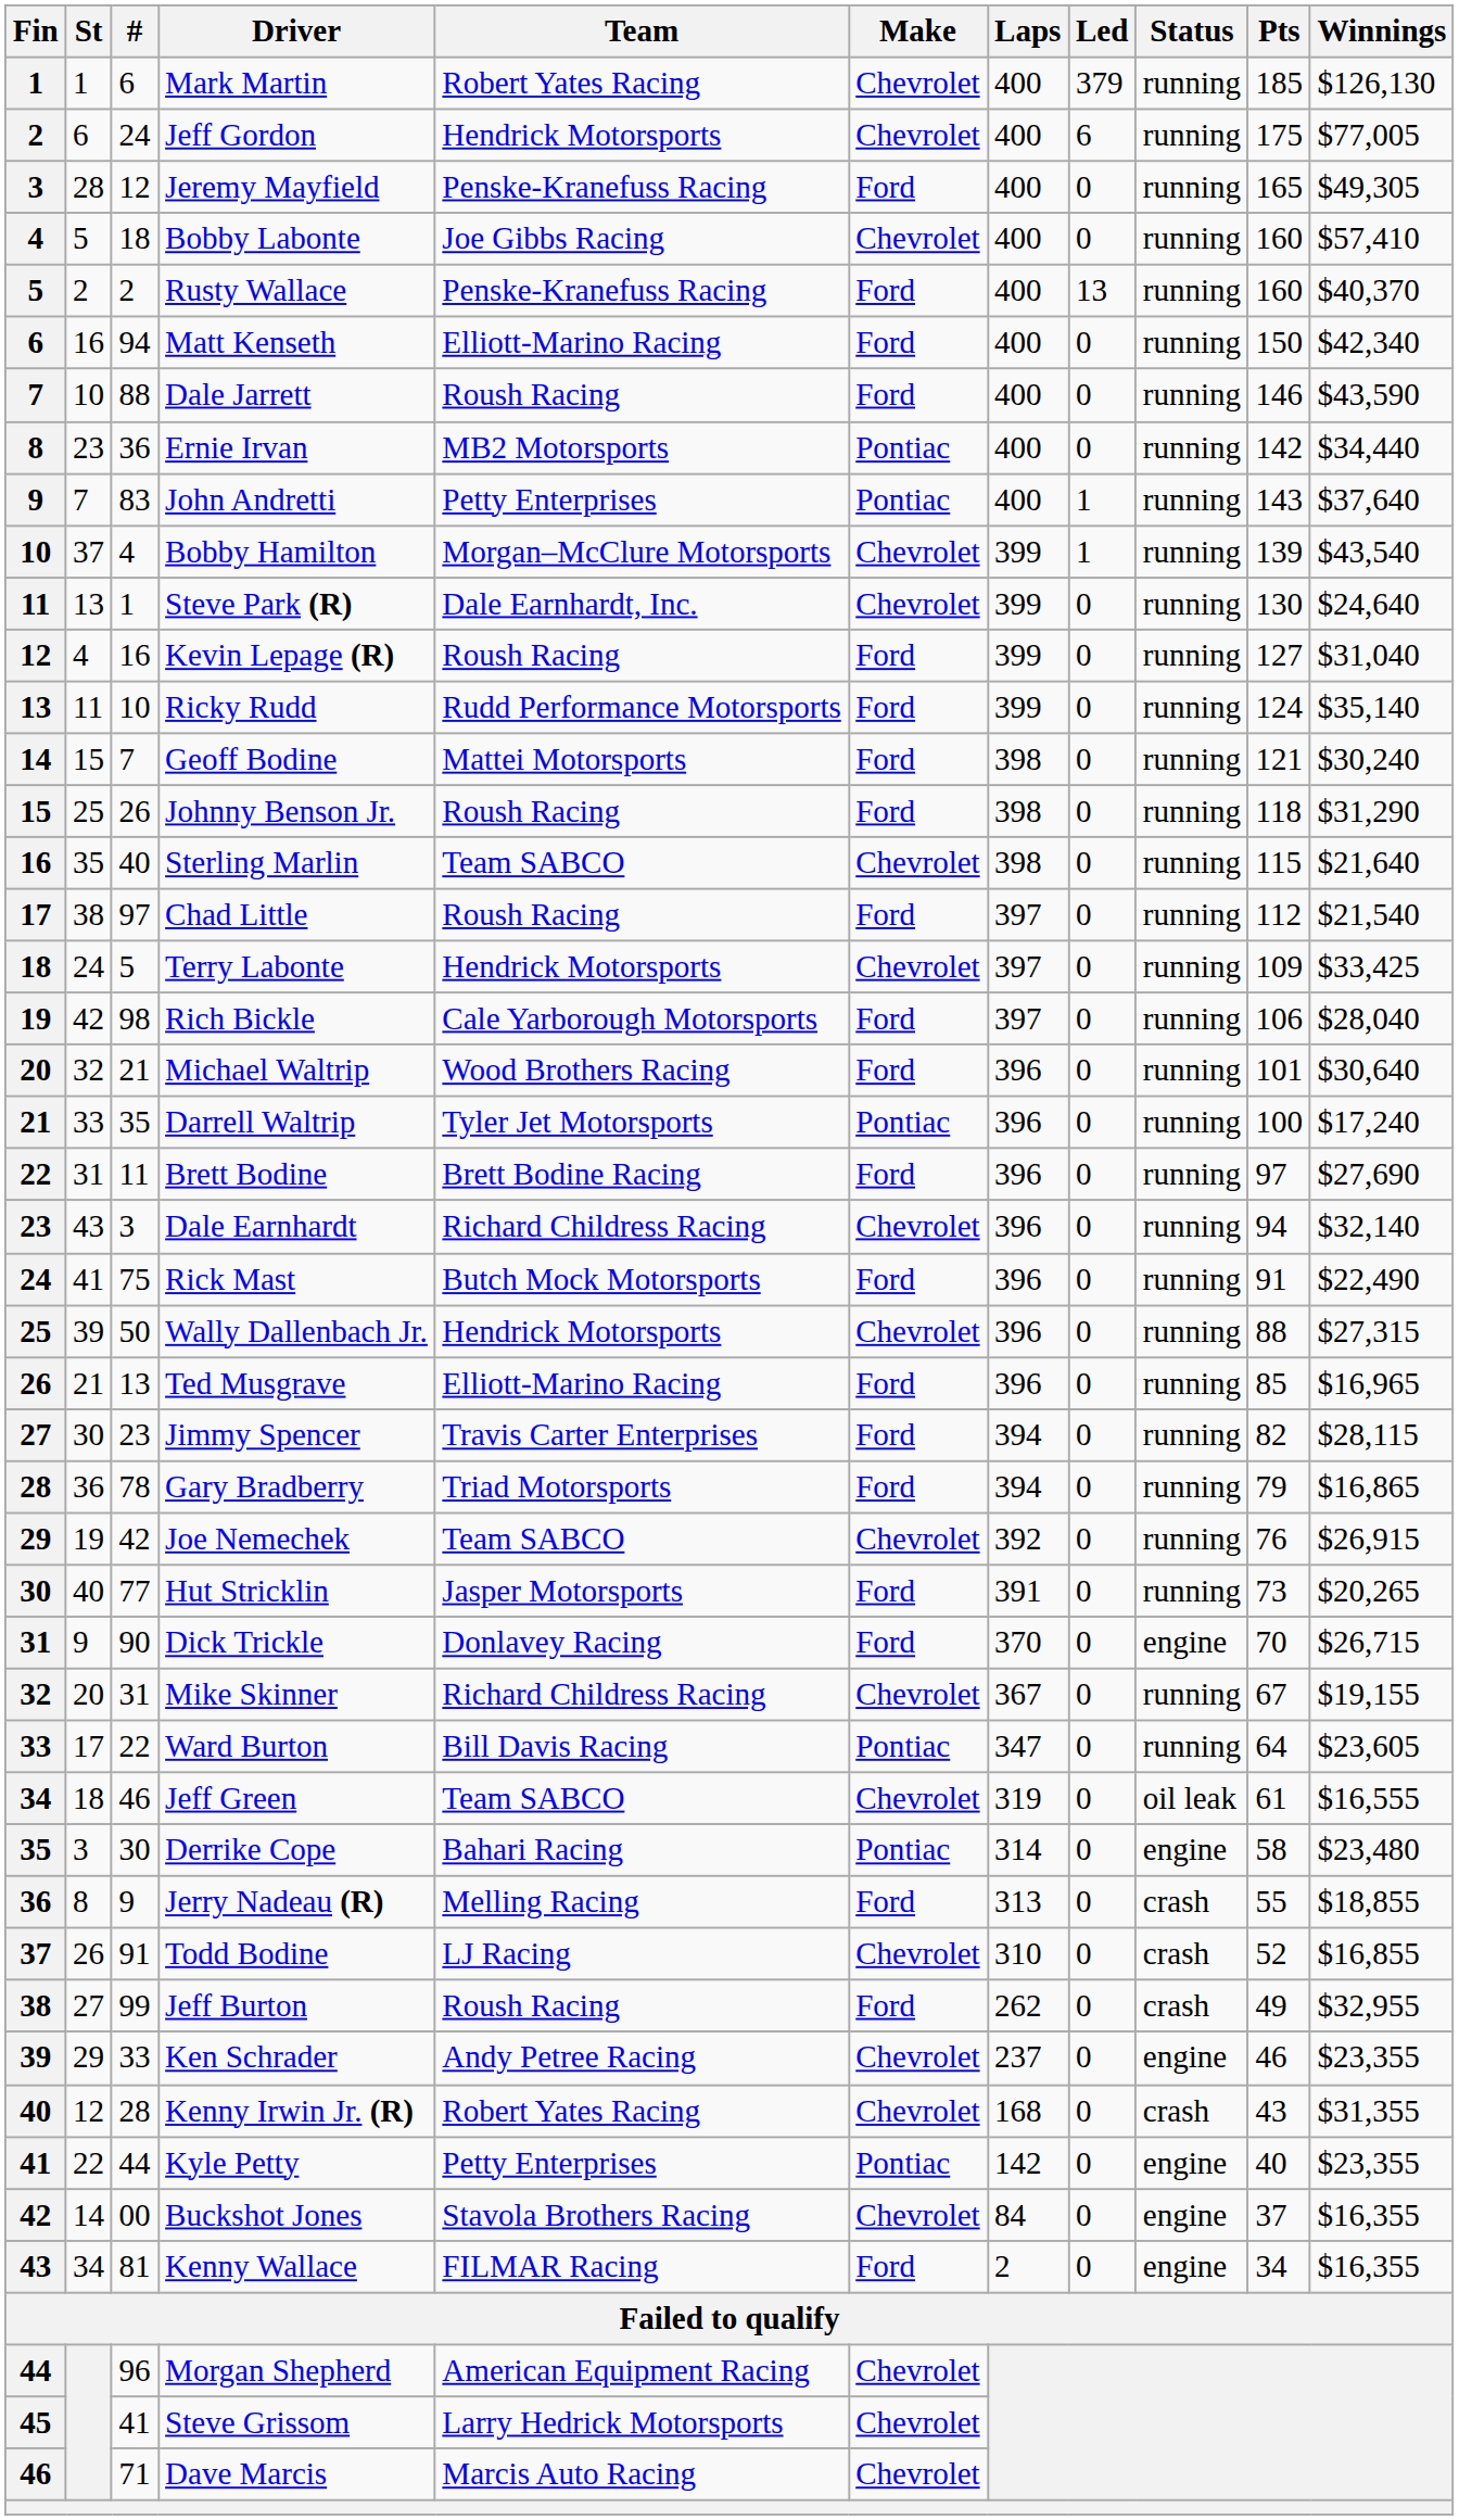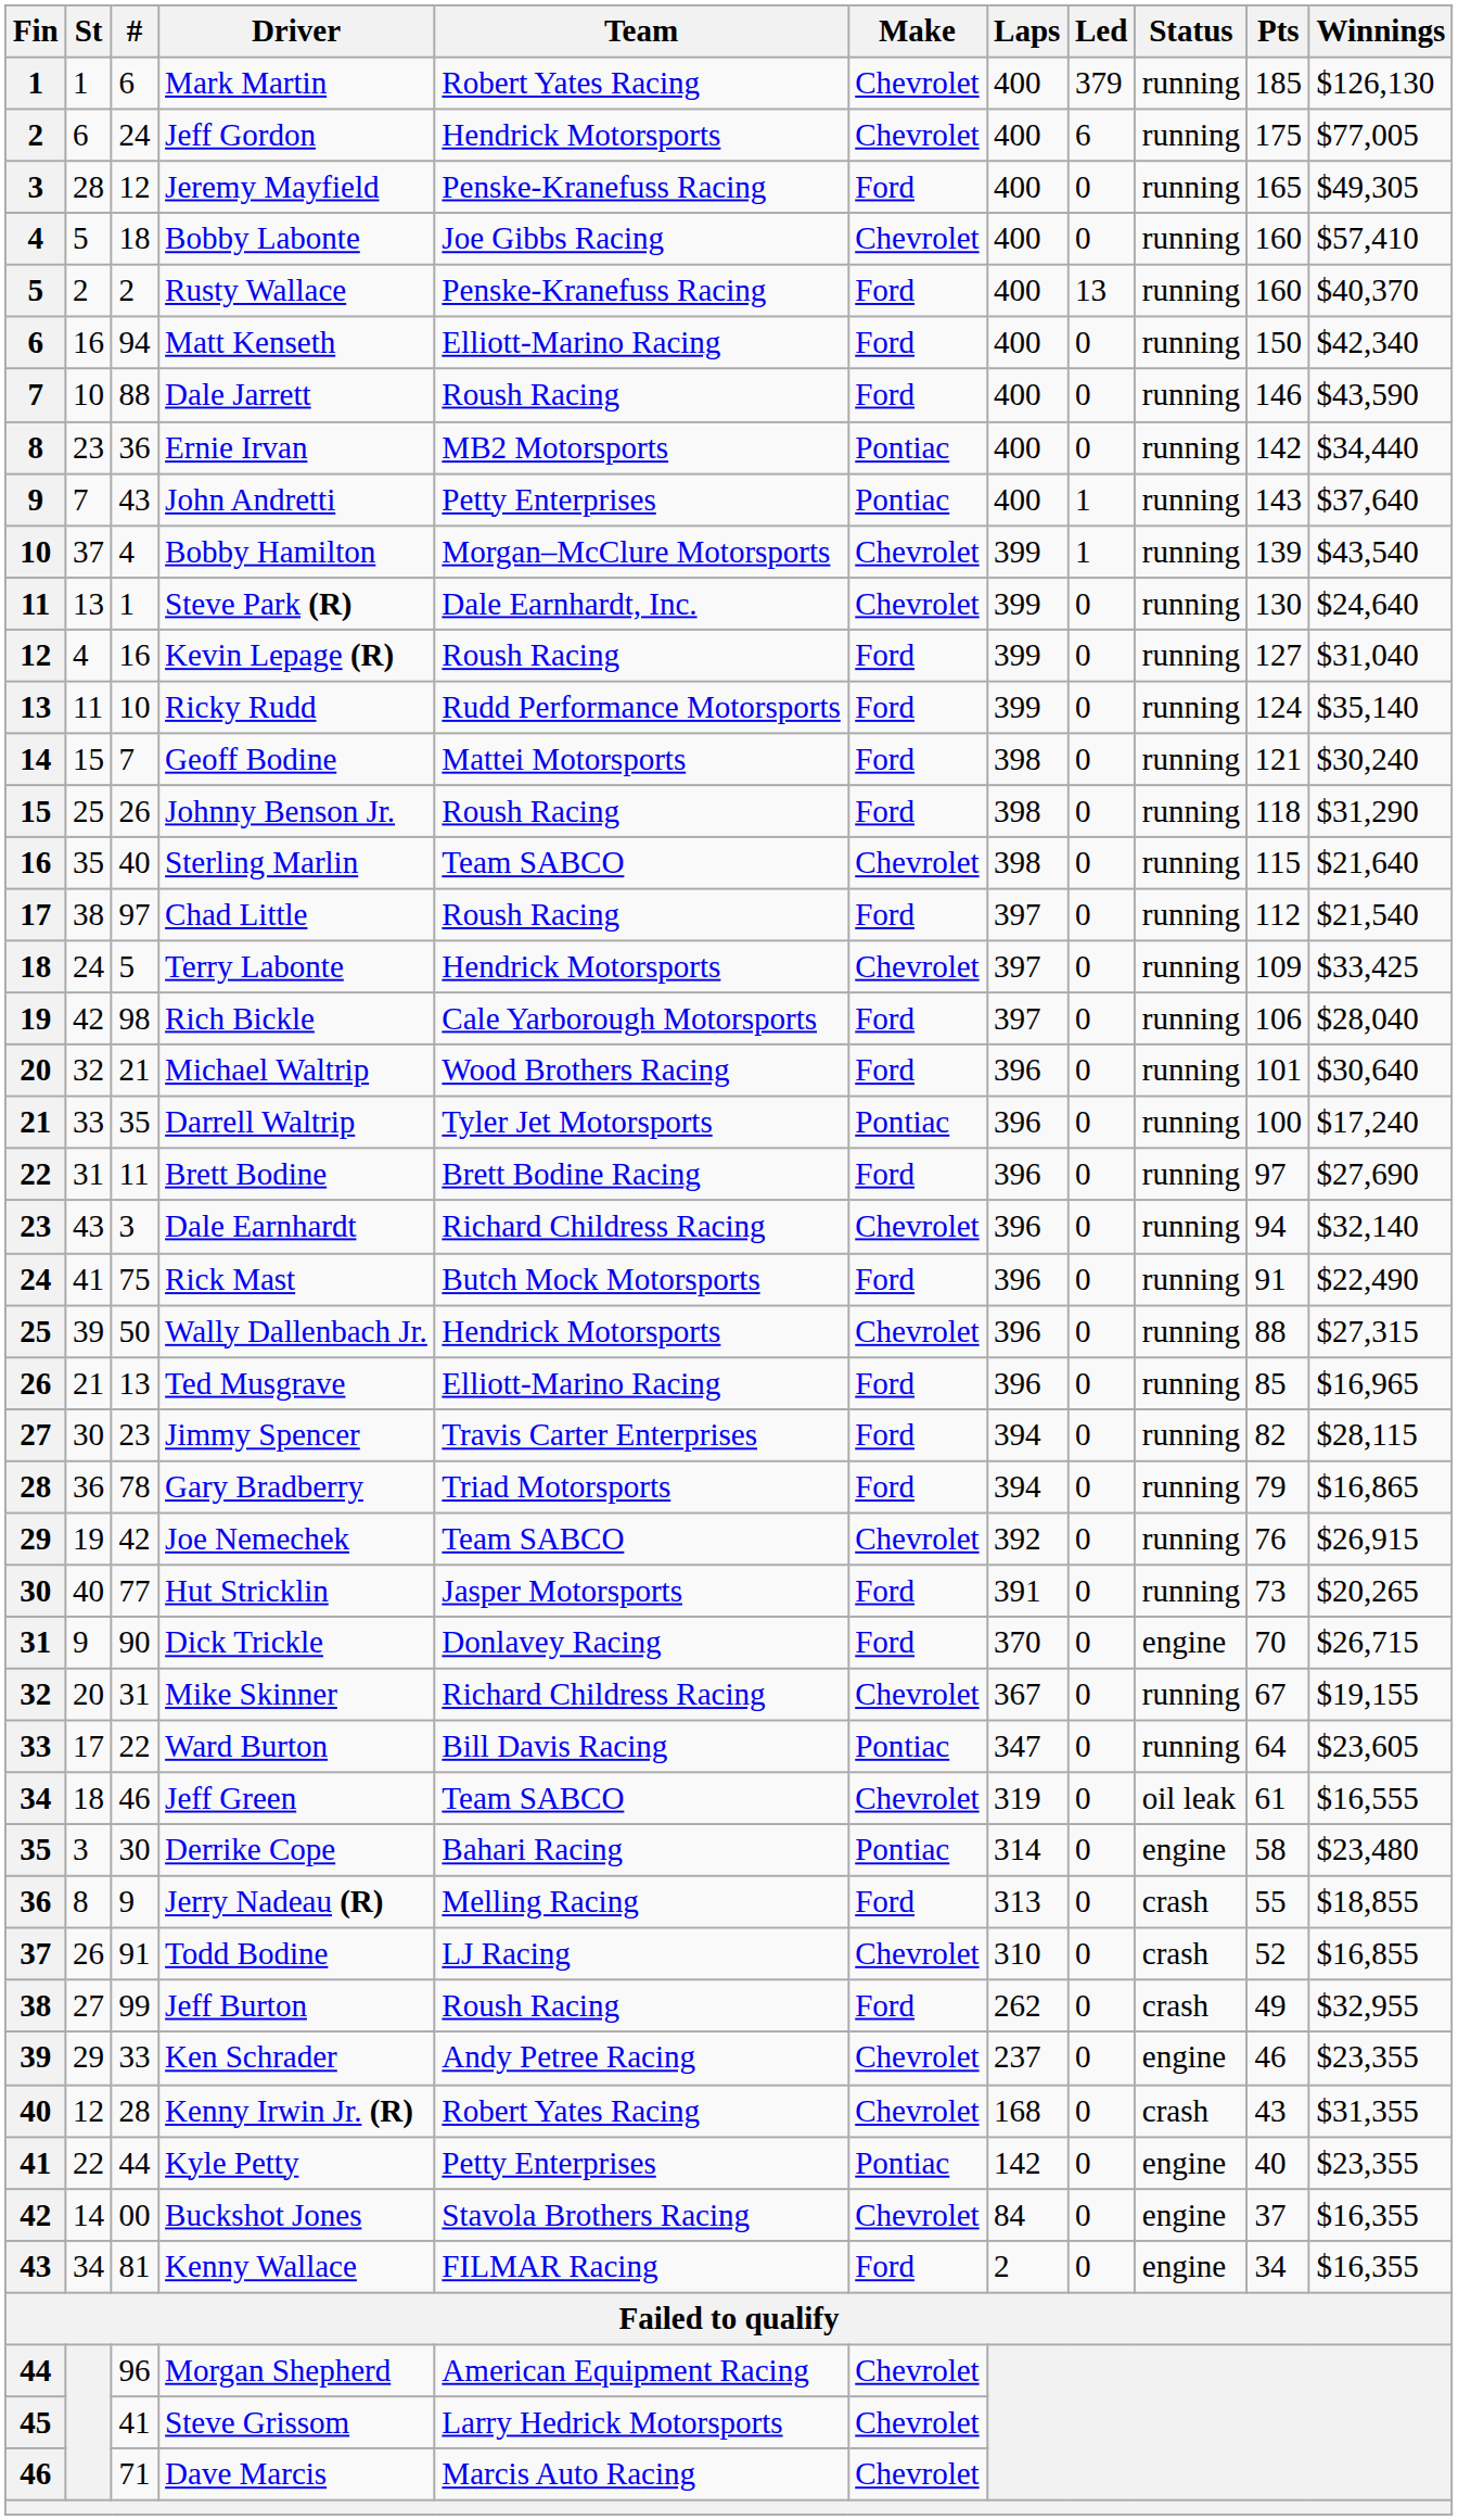John Andretti | #: 83 -> 43
